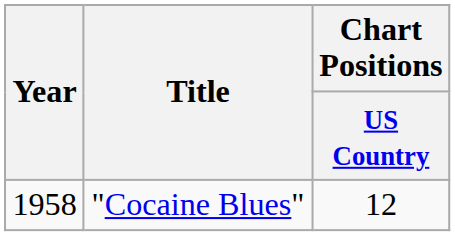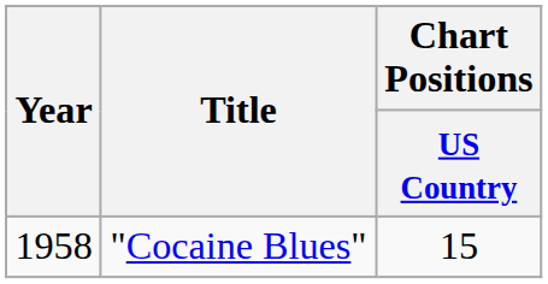"Cocaine Blues" | Chart Positions / US Country: 12 -> 15
